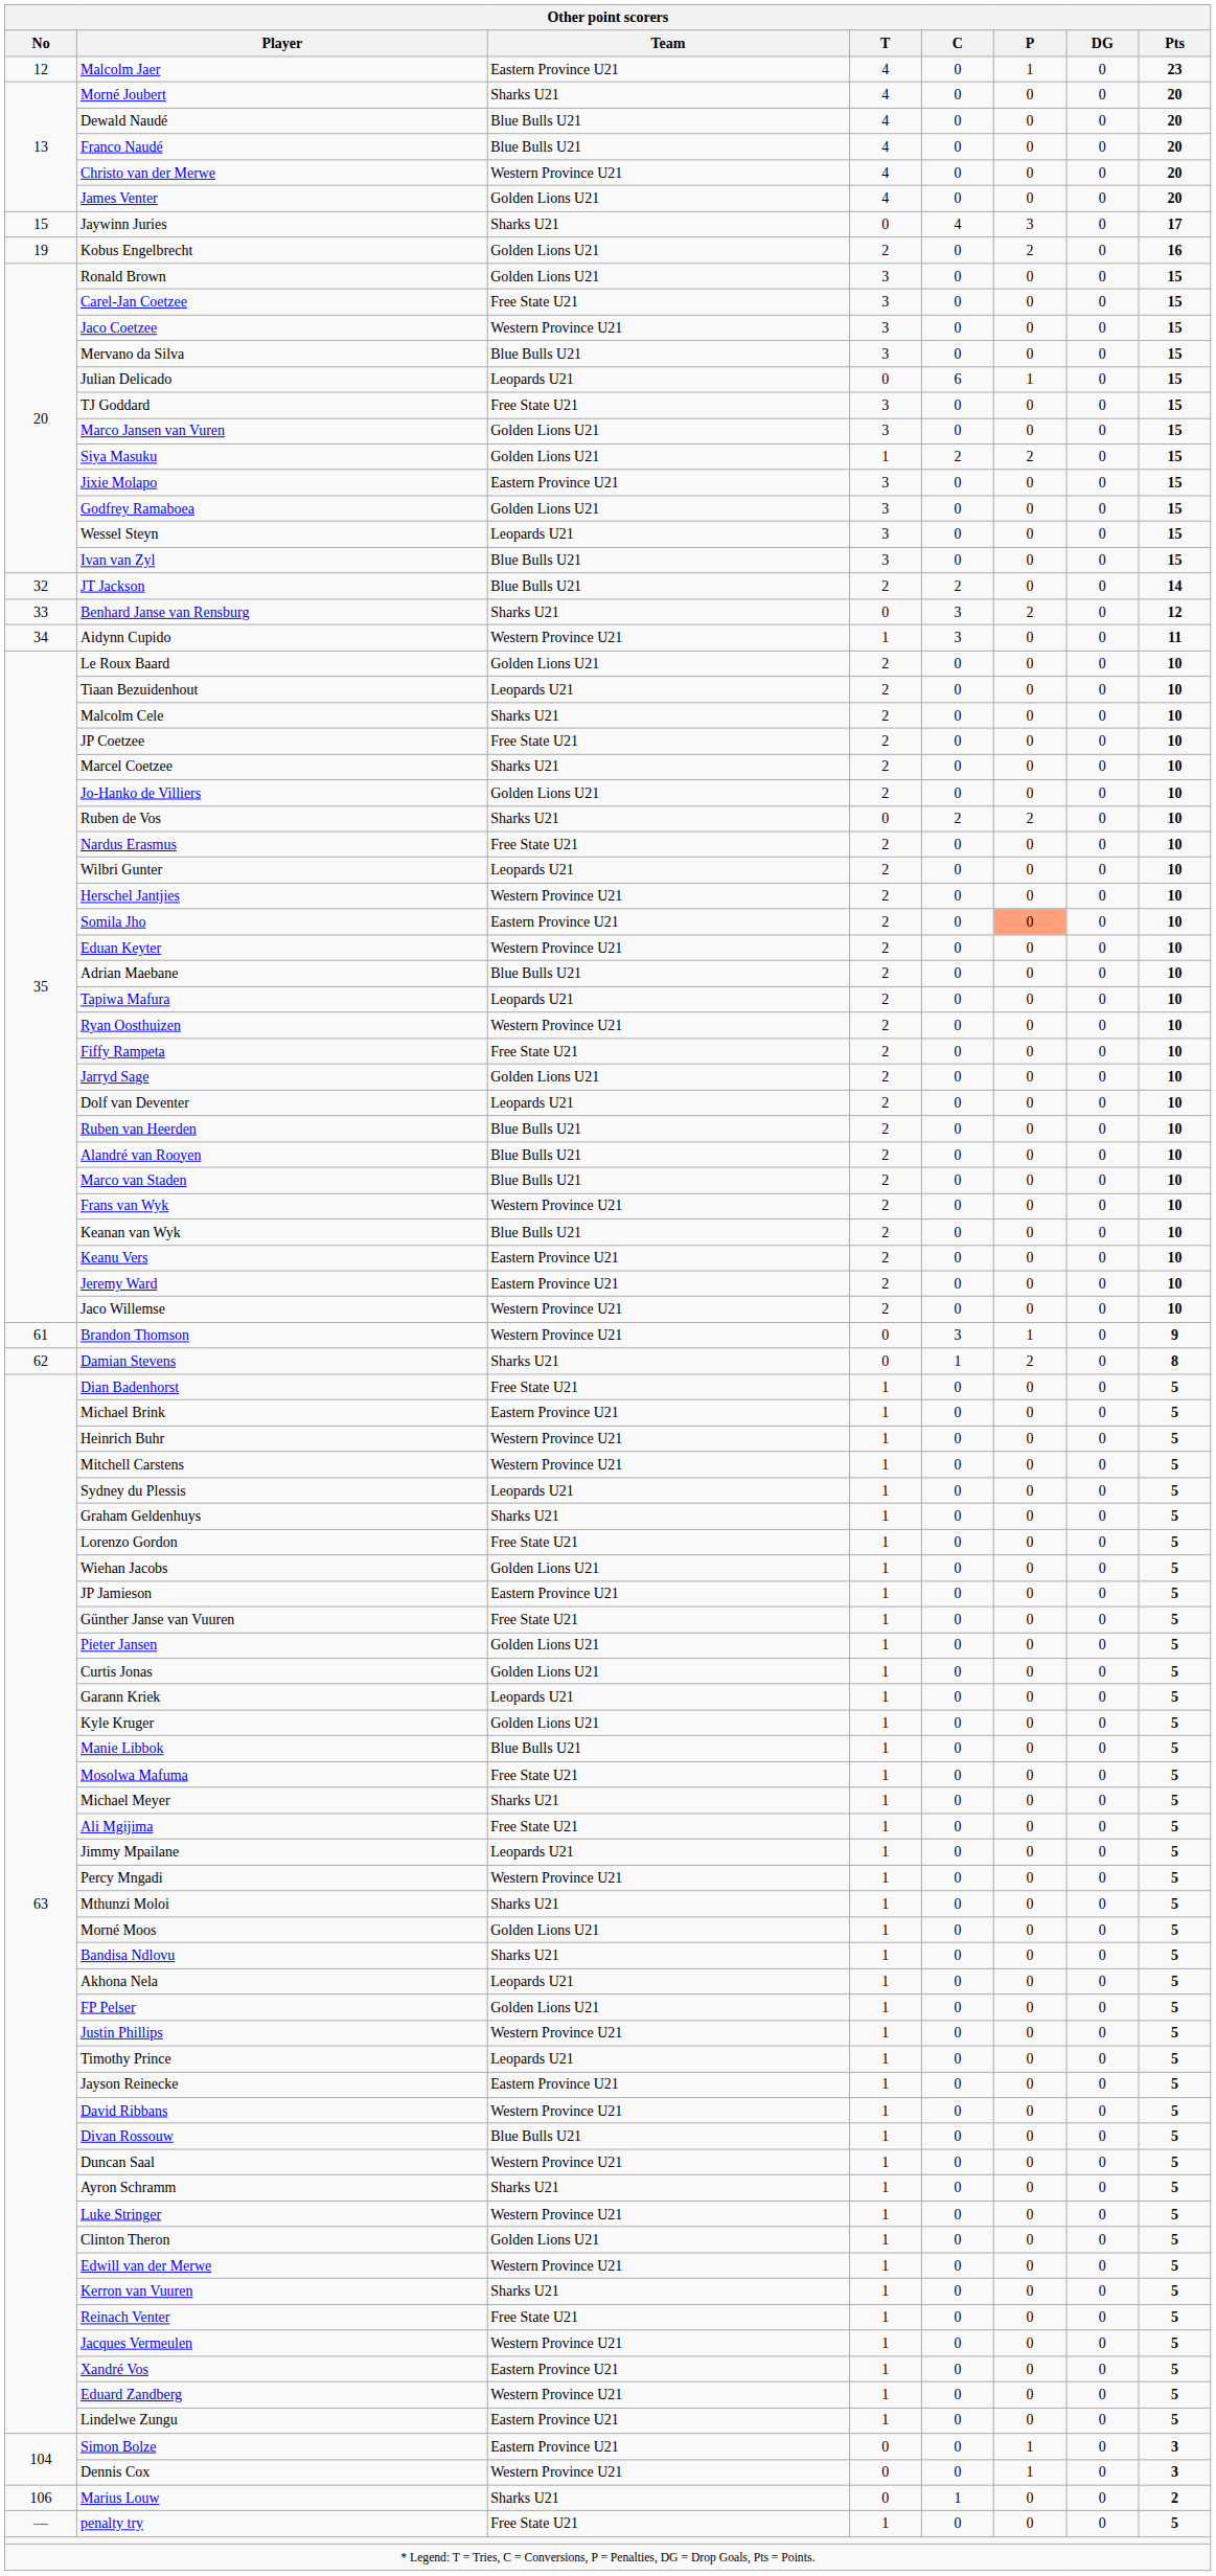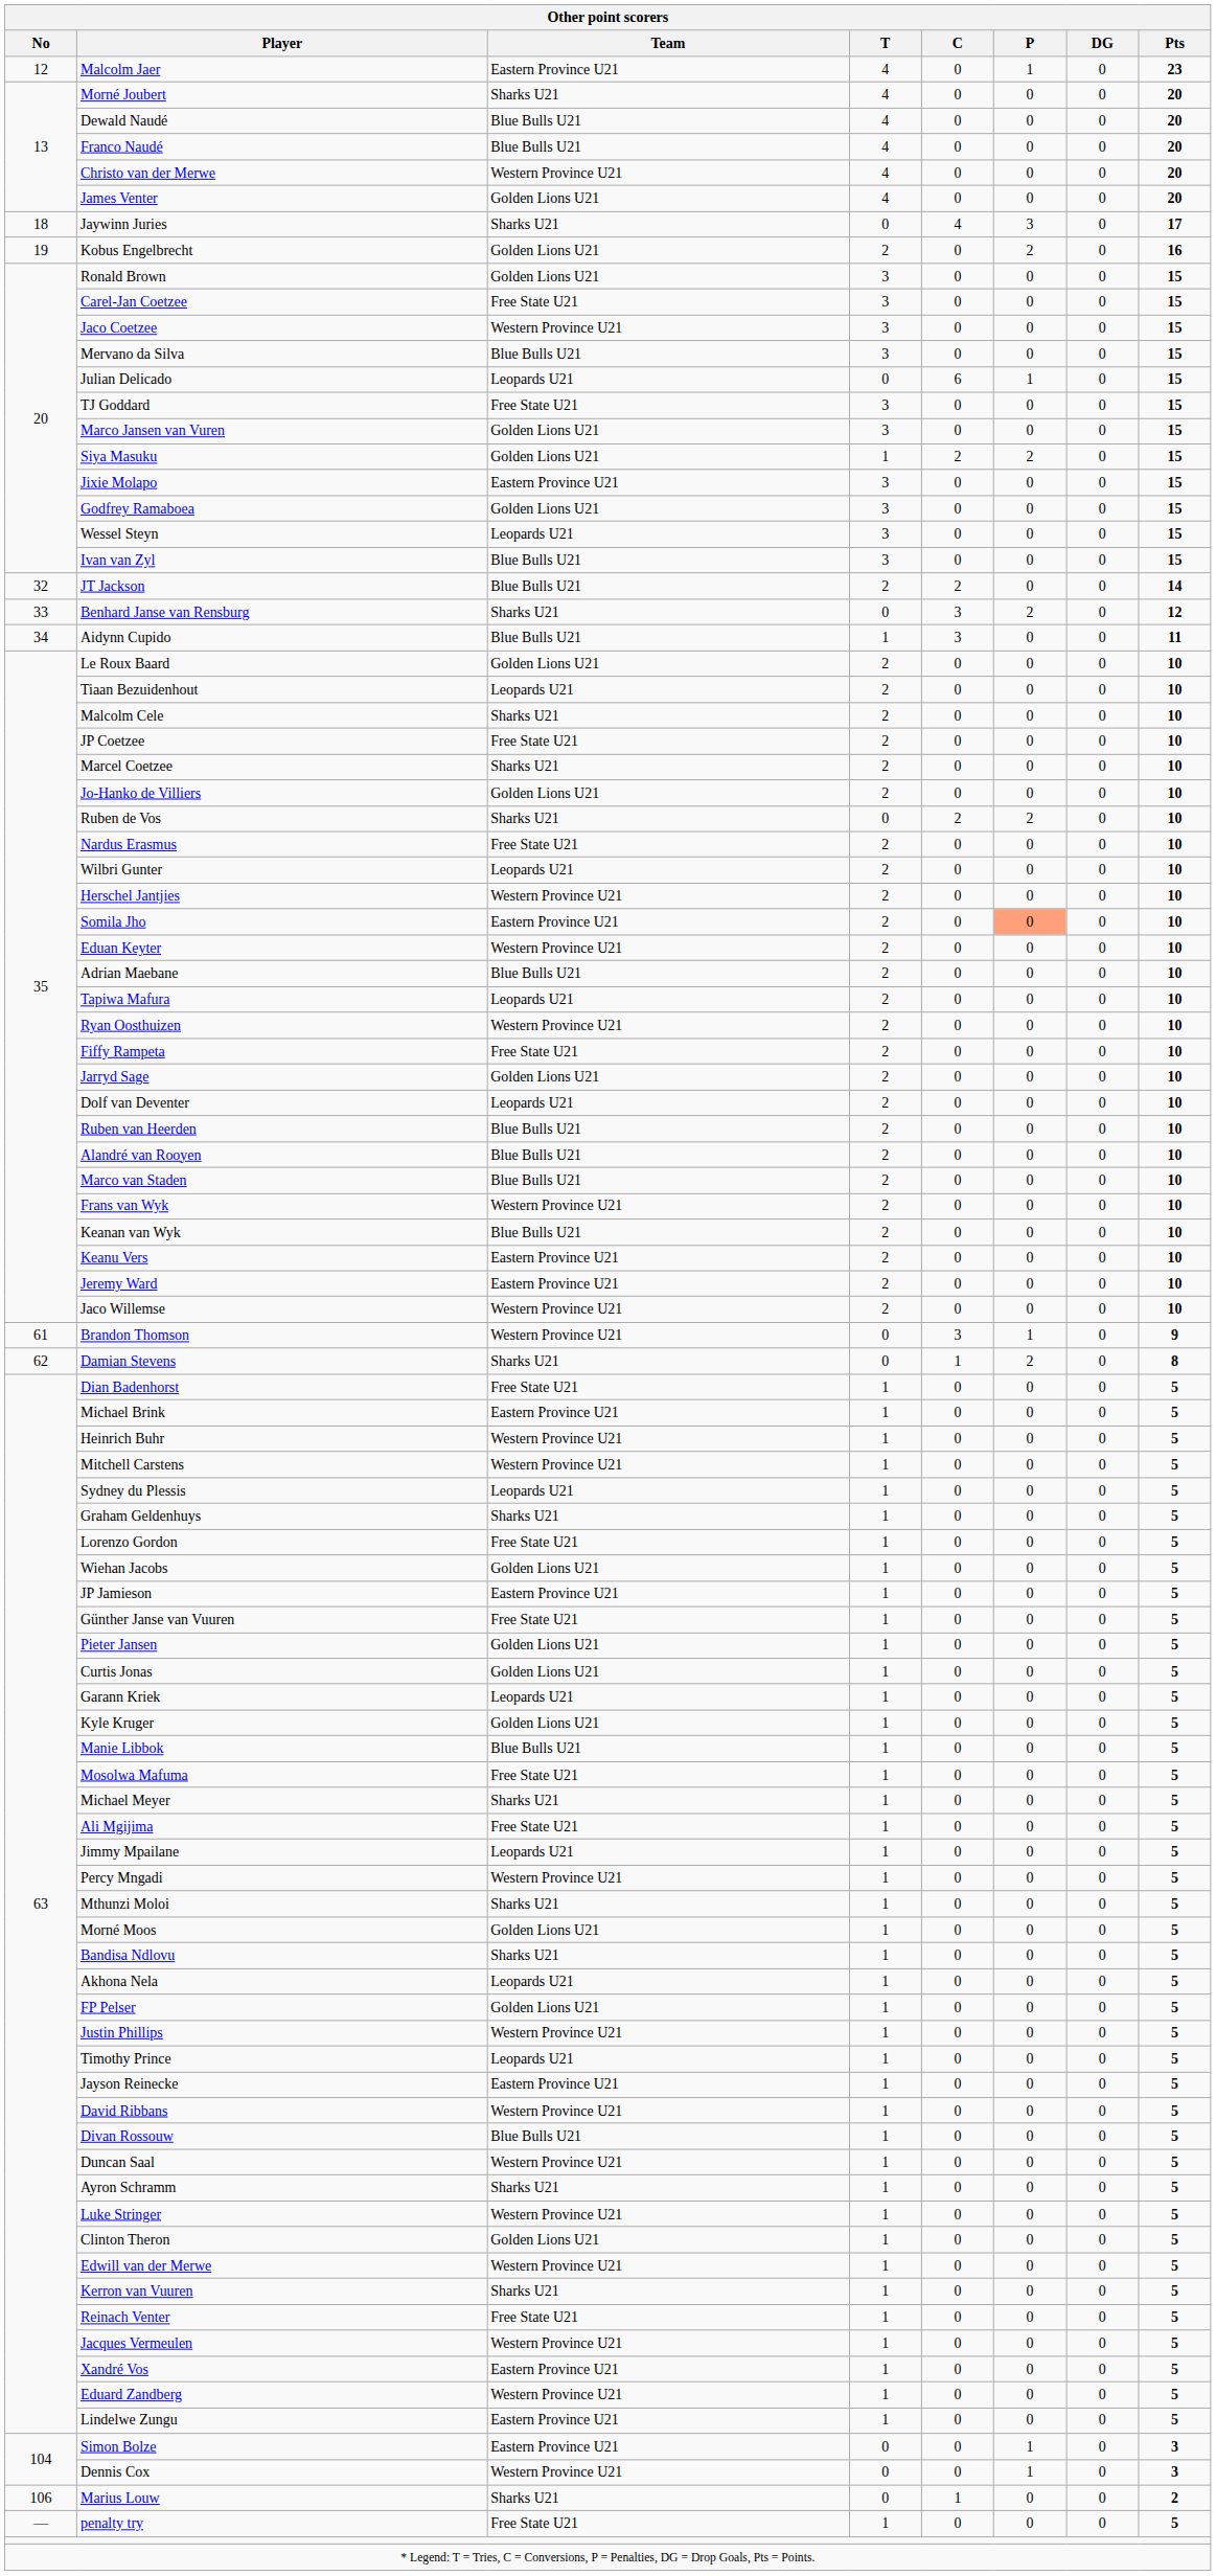Jaywinn Juries | No: 15 -> 18
Aidynn Cupido | Team: Western Province U21 -> Blue Bulls U21
